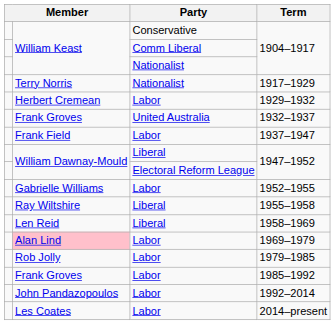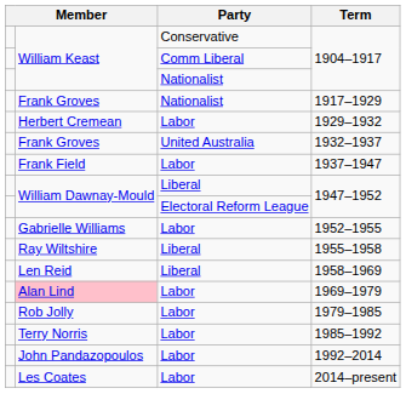1917–1929 | column 2: Terry Norris -> Frank Groves
1985–1992 | column 2: Frank Groves -> Terry Norris
